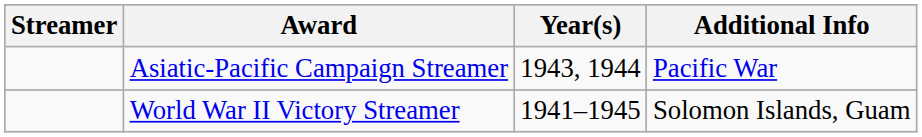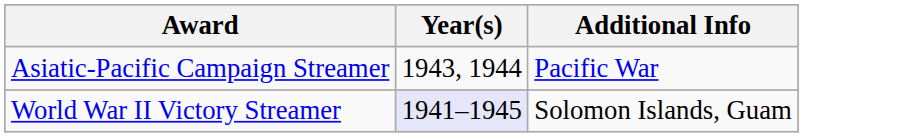- column: Streamer
World War II Victory Streamer | Year(s): no background -> lavender background
